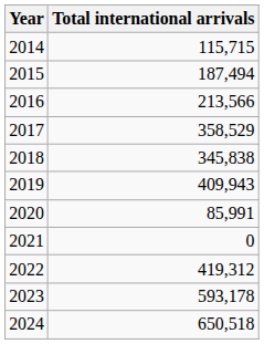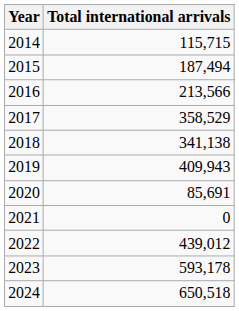2018 | Total international arrivals: 345,838 -> 341,138
2020 | Total international arrivals: 85,991 -> 85,691
2022 | Total international arrivals: 419,312 -> 439,012
